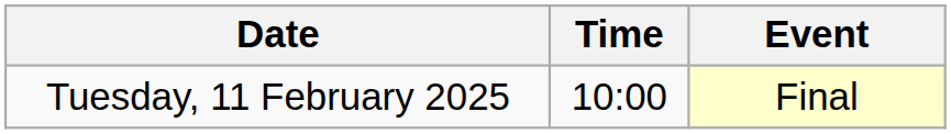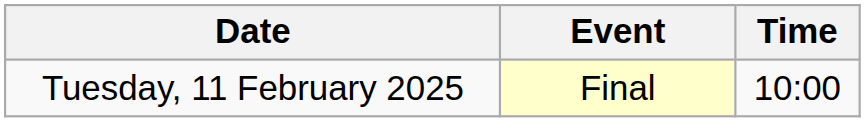columns swapped: Time <-> Event
